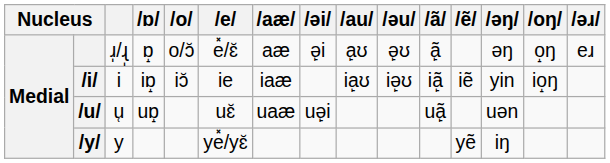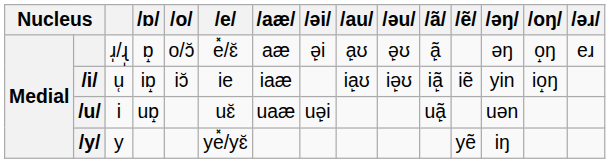/i/ | column 3: i -> u̜
/u/ | column 3: u̜ -> i
